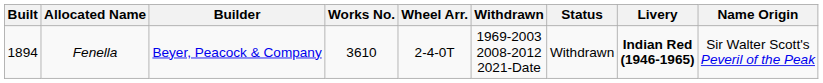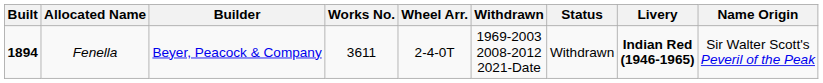Fenella | Built: normal -> bold
Fenella | Works No.: 3610 -> 3611
